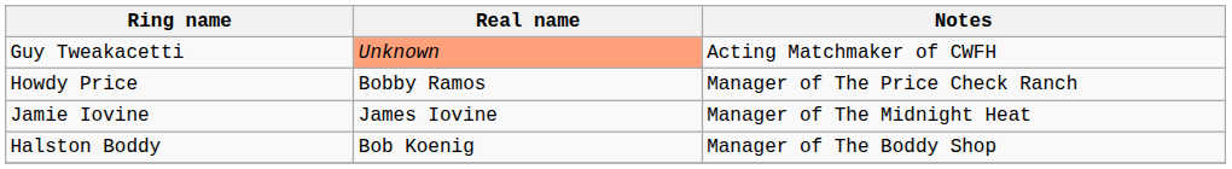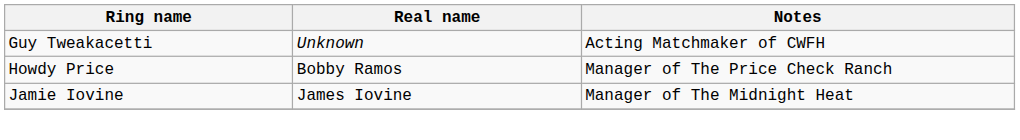Guy Tweakacetti | Real name: lightsalmon background -> no background
- row: Halston Boddy | Bob Koenig | Manager of The Boddy Shop
